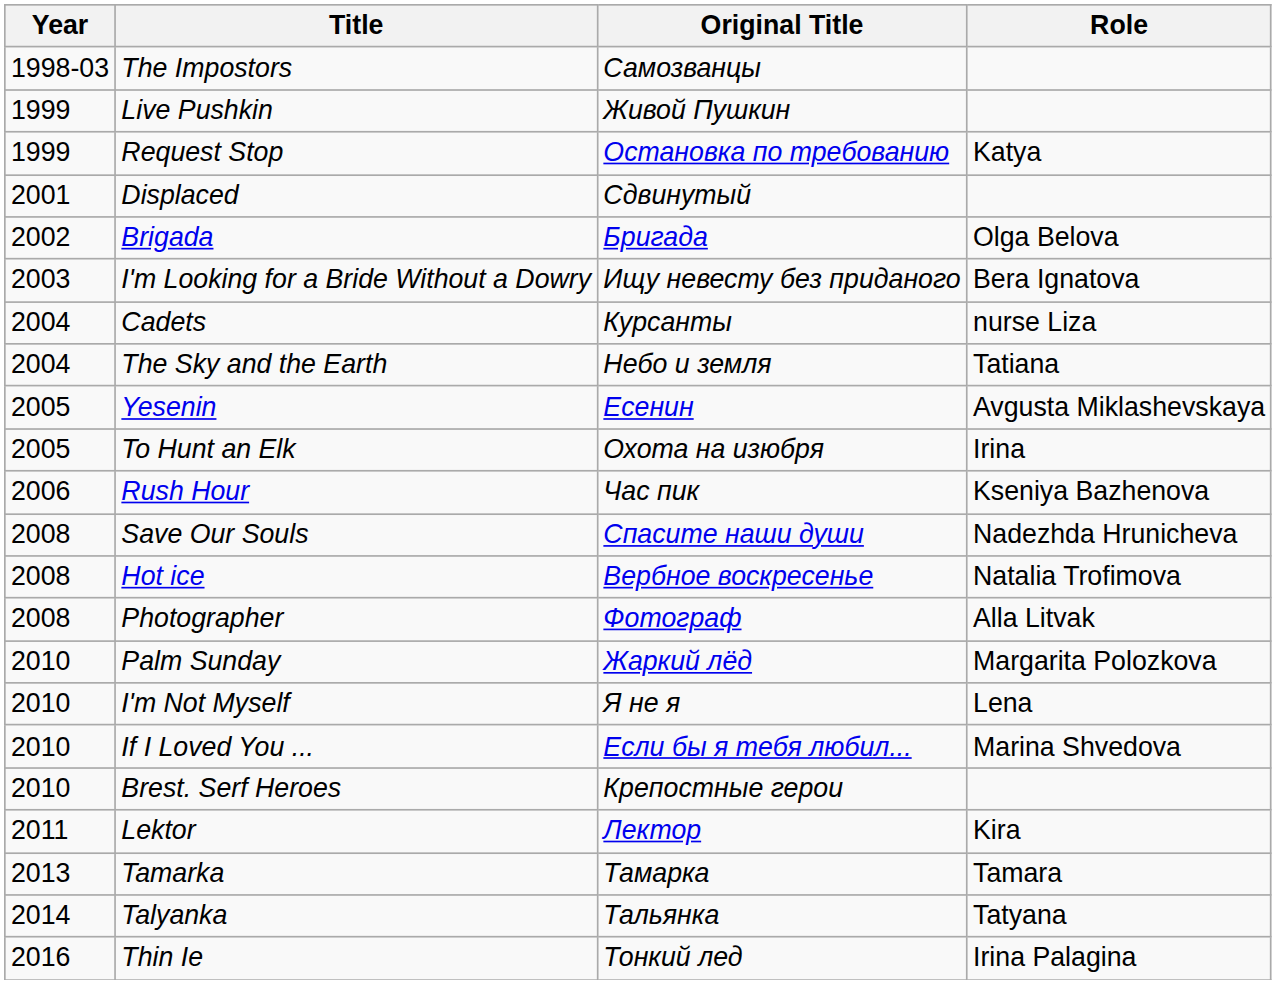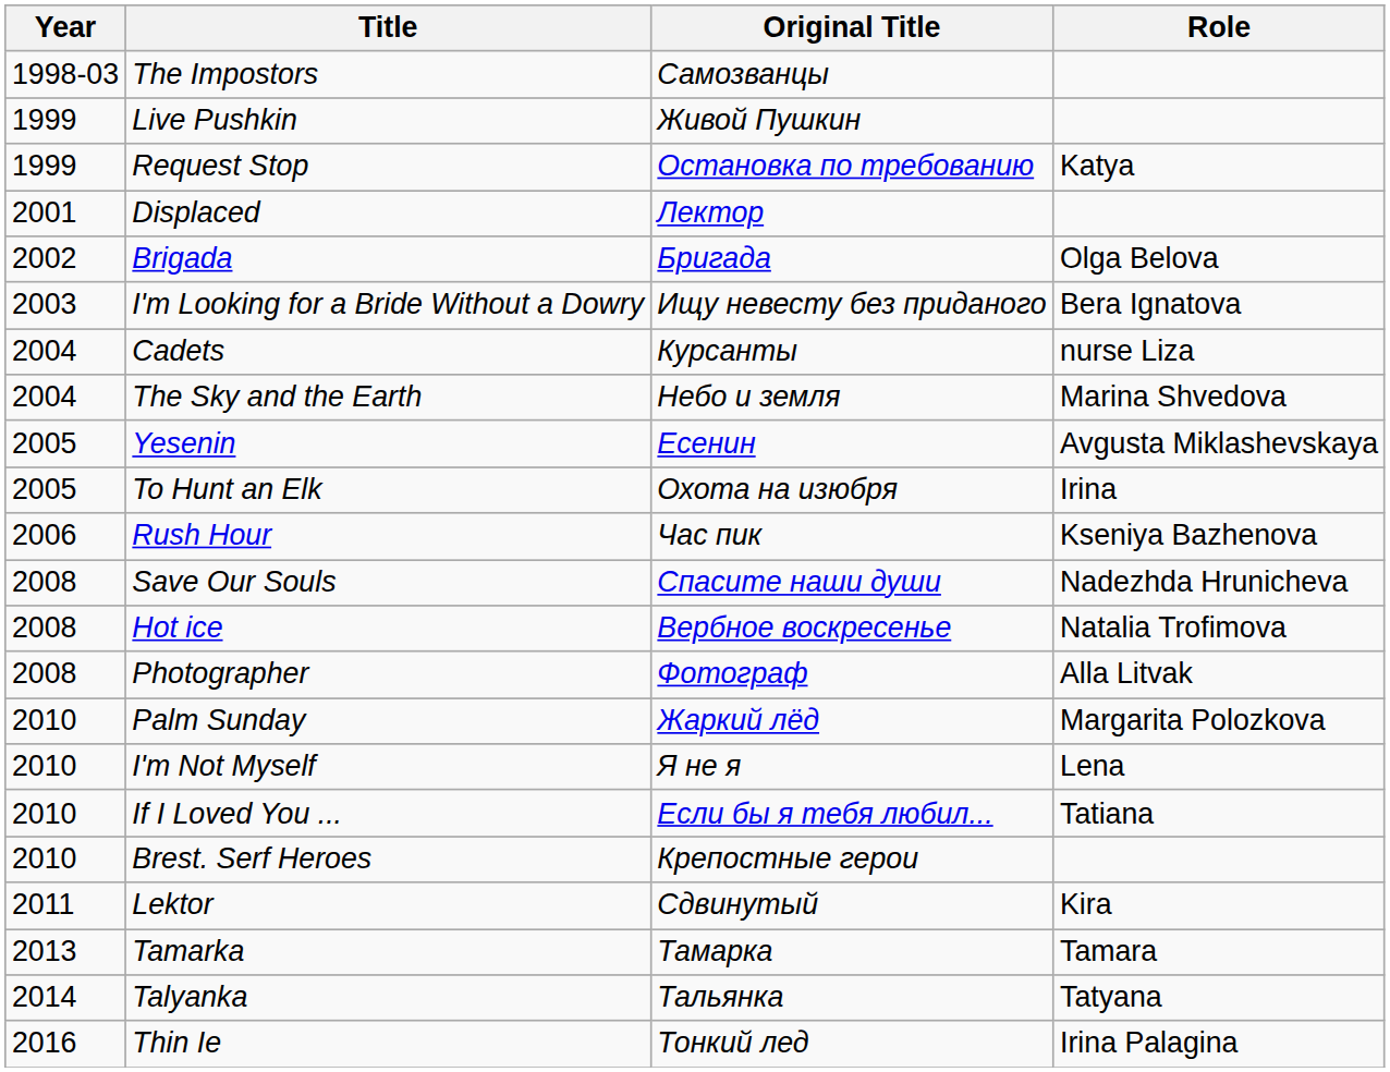Displaced | Original Title: Сдвинутый -> Лектор
The Sky and the Earth | Role: Tatiana -> Marina Shvedova
If I Loved You ... | Role: Marina Shvedova -> Tatiana
Lektor | Original Title: Лектор -> Сдвинутый
